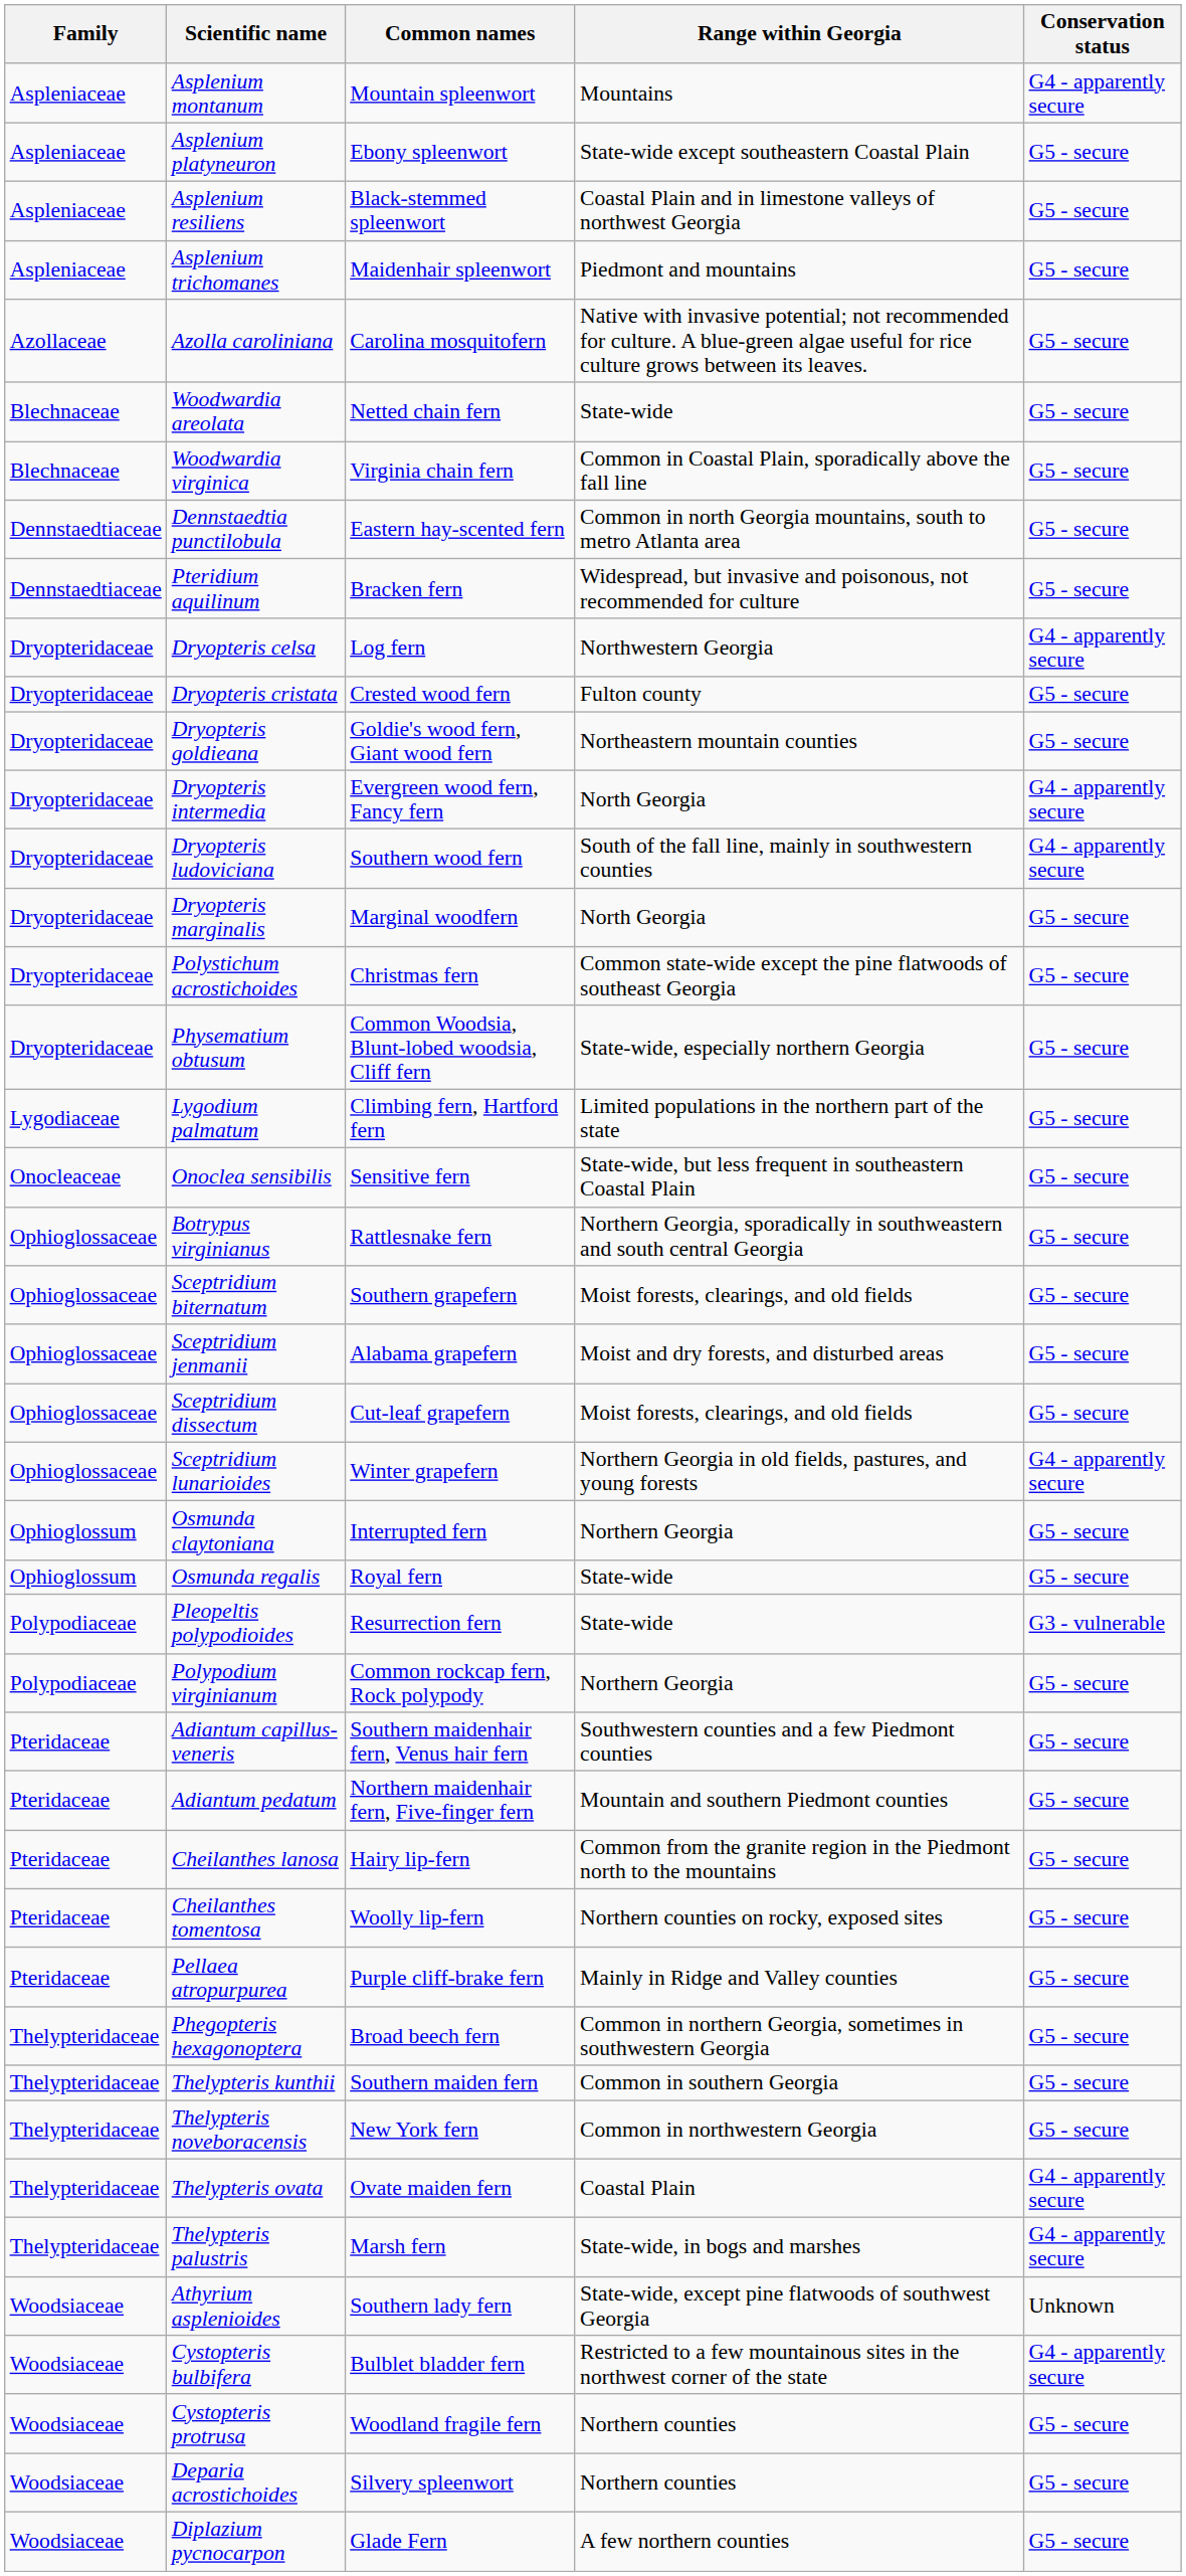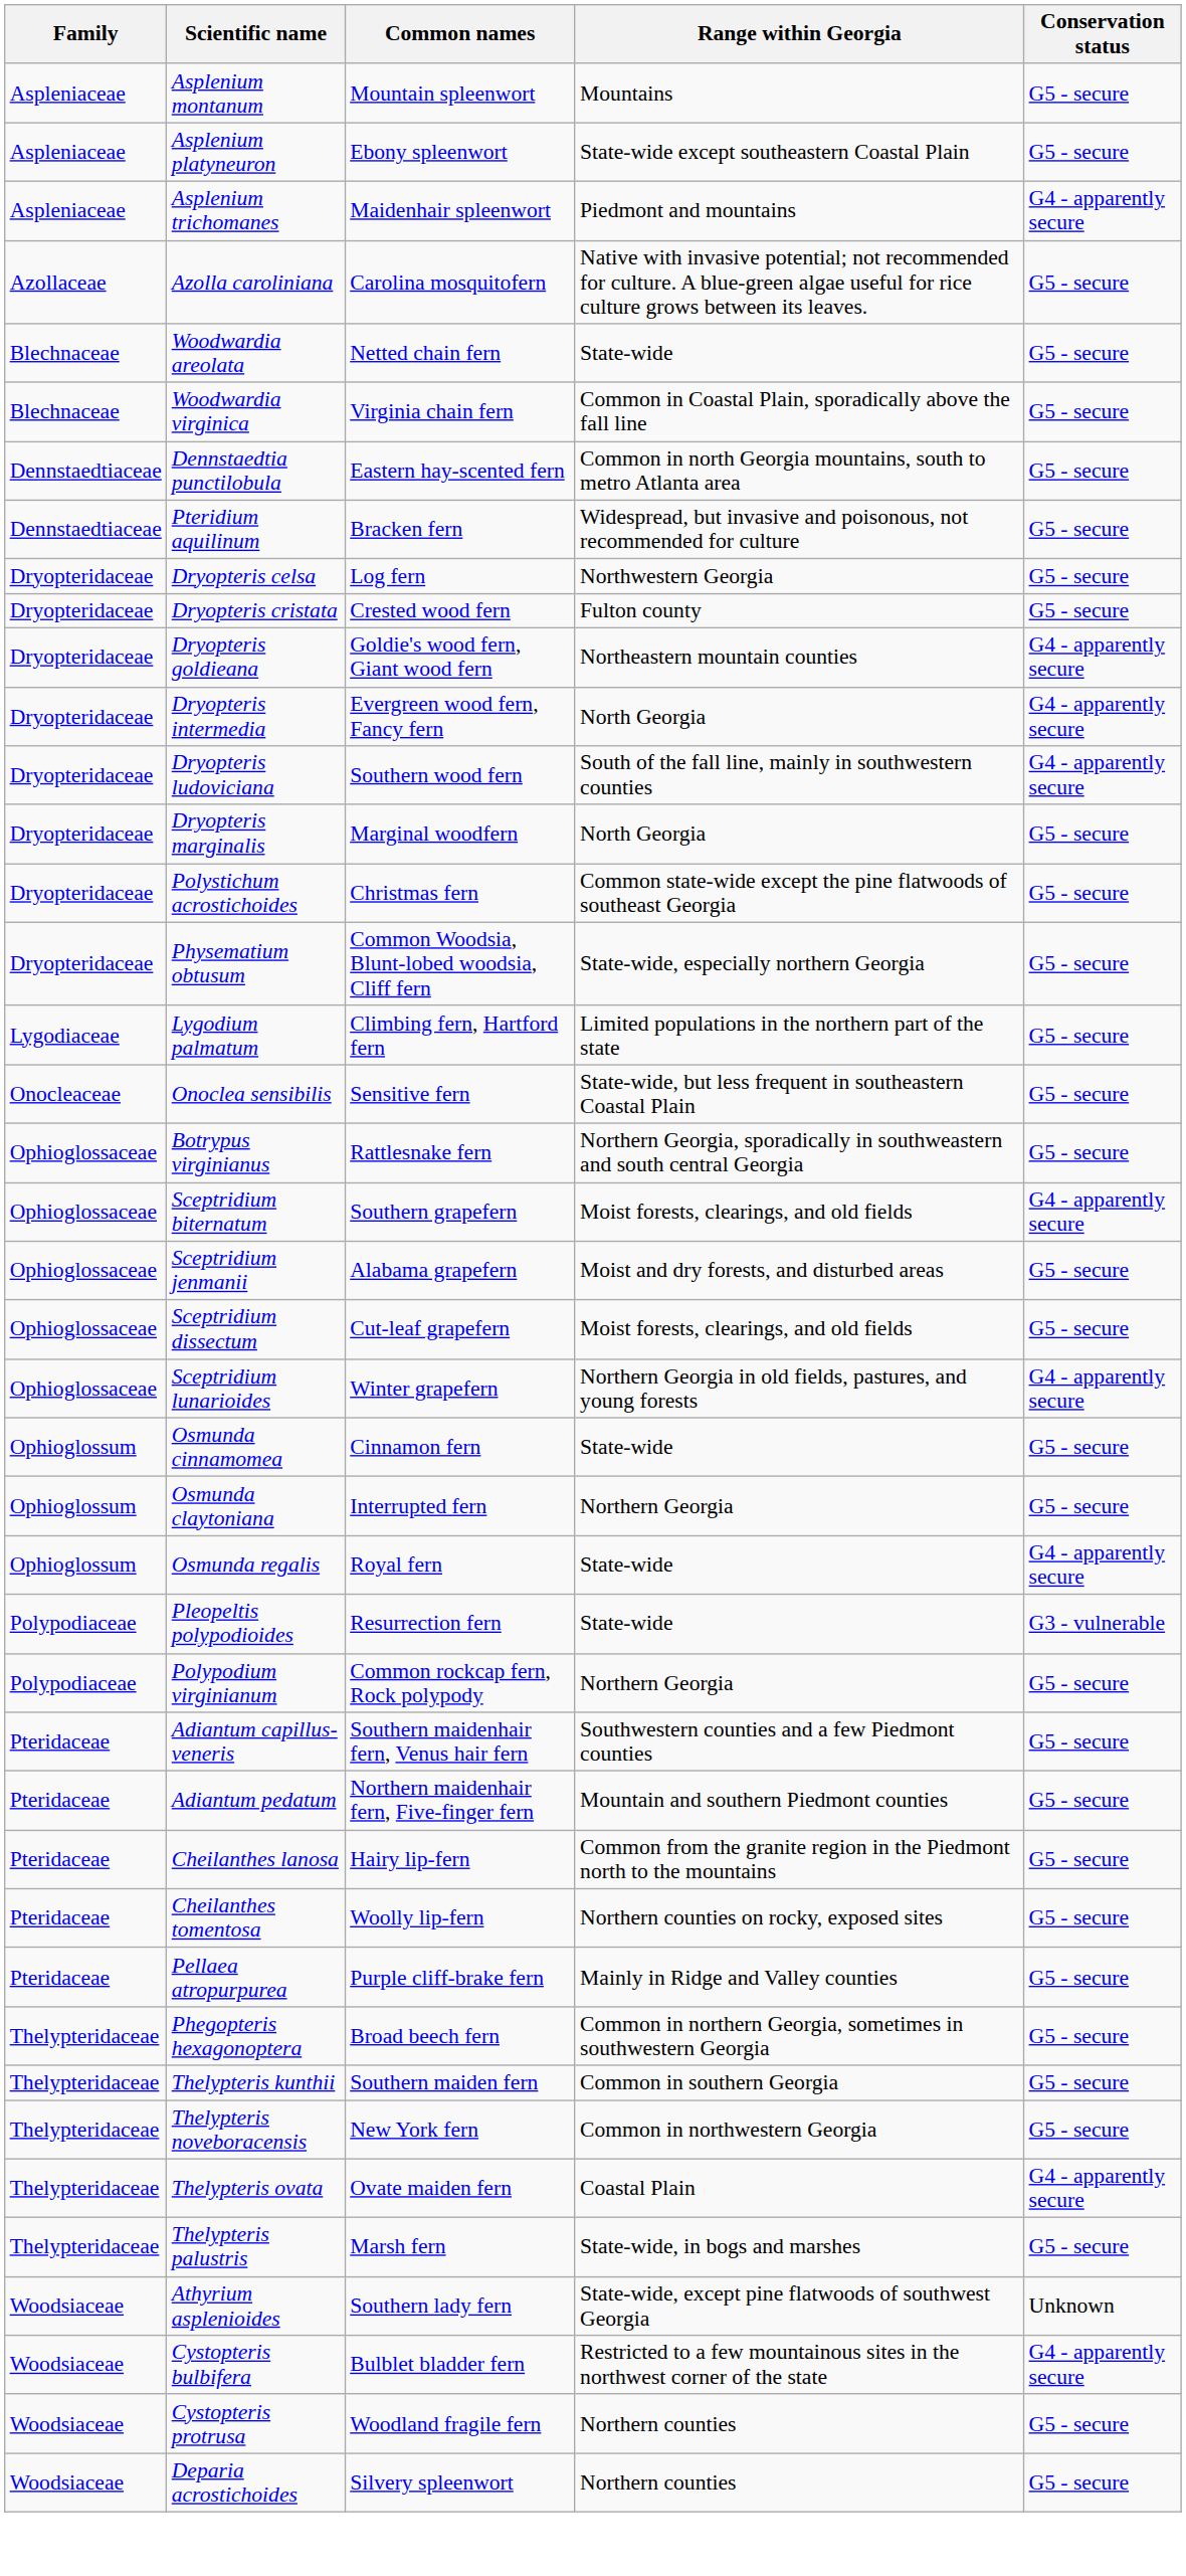Asplenium montanum | Conservation status: G4 - apparently secure -> G5 - secure
- row: Aspleniaceae | Asplenium resiliens | Black-stemmed spleenwort | Coastal Plain and in limestone valleys of northwest Georgia | G5 - secure
Asplenium trichomanes | Conservation status: G5 - secure -> G4 - apparently secure
Dryopteris celsa | Conservation status: G4 - apparently secure -> G5 - secure
Dryopteris goldieana | Conservation status: G5 - secure -> G4 - apparently secure
Sceptridium biternatum | Conservation status: G5 - secure -> G4 - apparently secure
+ row: Ophioglossum | Osmunda cinnamomea | Cinnamon fern | State-wide | G5 - secure
Osmunda regalis | Conservation status: G5 - secure -> G4 - apparently secure
Thelypteris palustris | Conservation status: G4 - apparently secure -> G5 - secure
- row: Woodsiaceae | Diplazium pycnocarpon | Glade Fern | A few northern counties | G5 - secure
